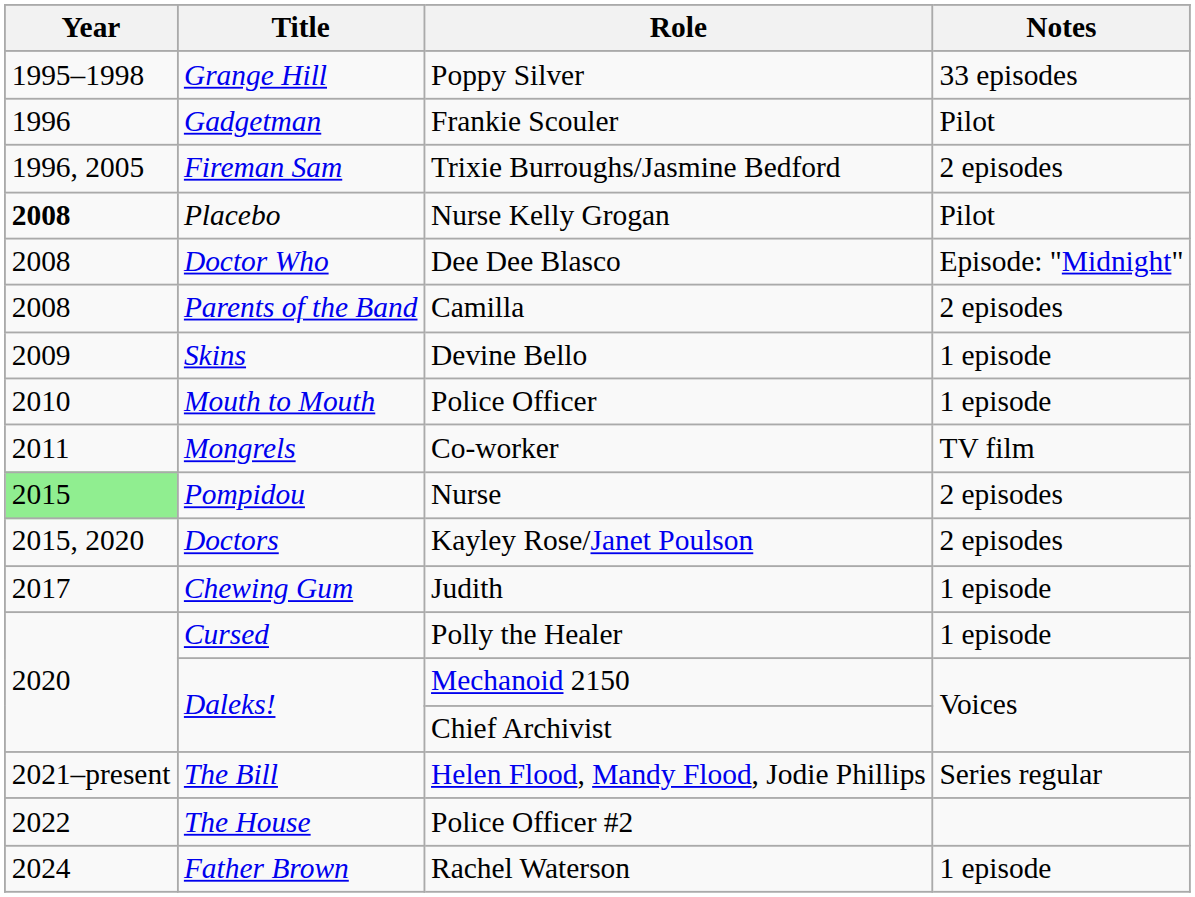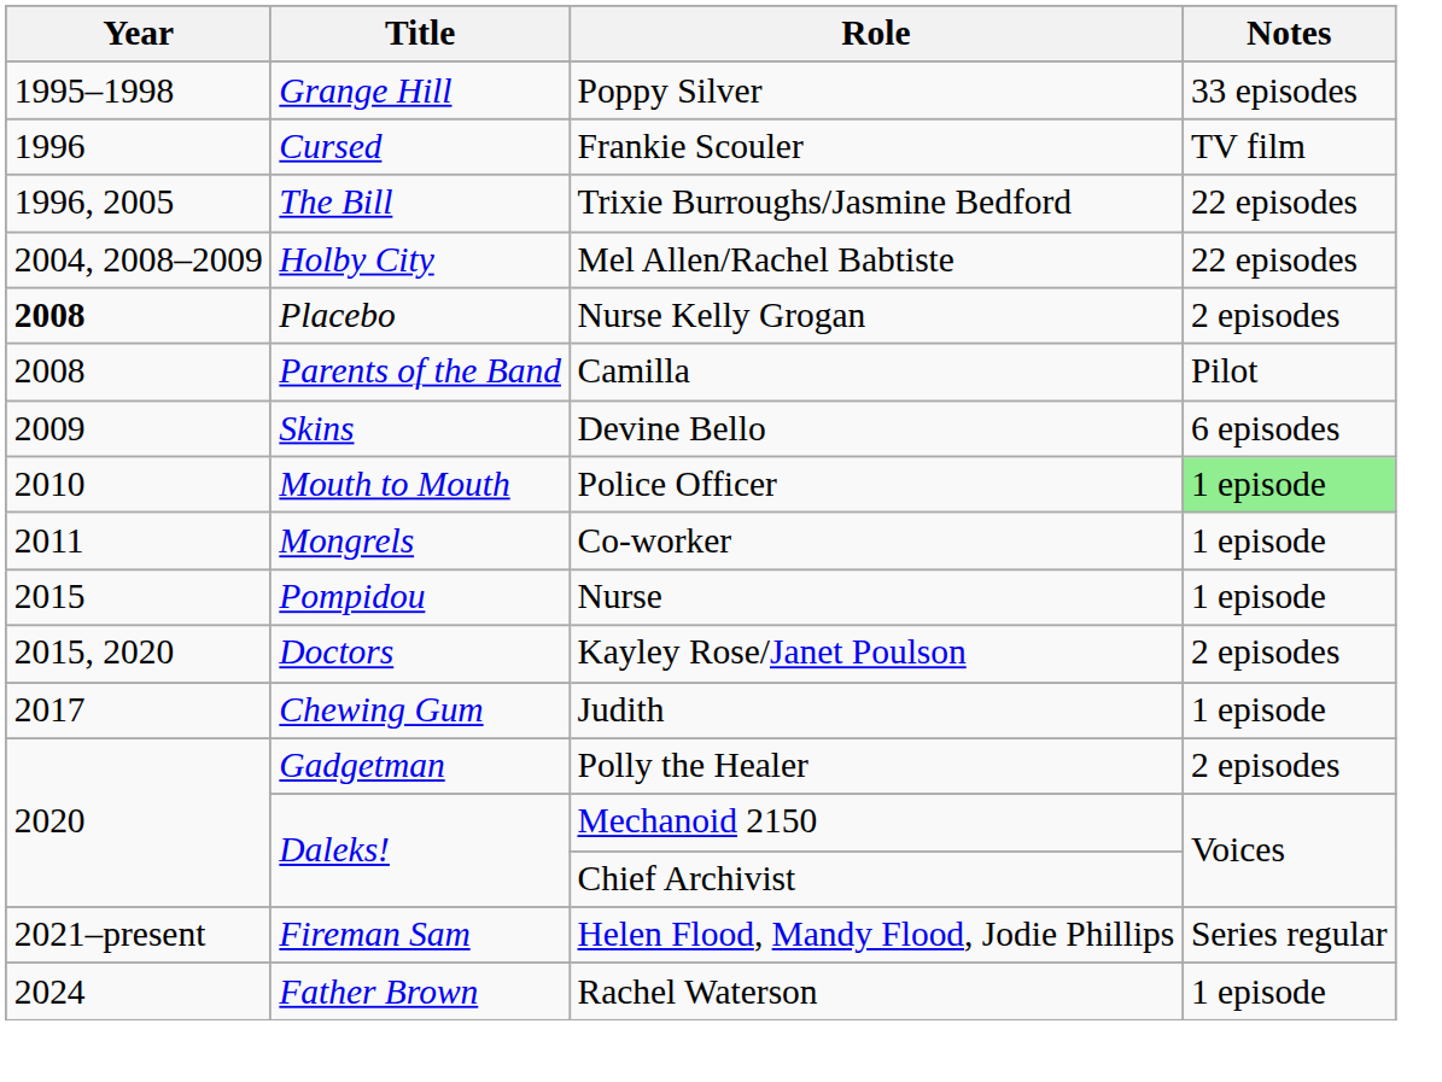Frankie Scouler | Title: Gadgetman -> Cursed
Frankie Scouler | Notes: Pilot -> TV film
Trixie Burroughs/Jasmine Bedford | Title: Fireman Sam -> The Bill
Trixie Burroughs/Jasmine Bedford | Notes: 2 episodes -> 22 episodes
+ row: 2004, 2008–2009 | Holby City | Mel Allen/Rachel Babtiste | 22 episodes
Nurse Kelly Grogan | Notes: Pilot -> 2 episodes
- row: 2008 | Doctor Who | Dee Dee Blasco | Episode: "Midnight"
Camilla | Notes: 2 episodes -> Pilot
Devine Bello | Notes: 1 episode -> 6 episodes
Police Officer | Notes: no background -> lightgreen background
Co-worker | Notes: TV film -> 1 episode
Nurse | Year: lightgreen background -> no background
Nurse | Notes: 2 episodes -> 1 episode
Polly the Healer | Title: Cursed -> Gadgetman
Polly the Healer | Notes: 1 episode -> 2 episodes
Helen Flood, Mandy Flood, Jodie Phillips | Title: The Bill -> Fireman Sam
- row: 2022 | The House | Police Officer #2
